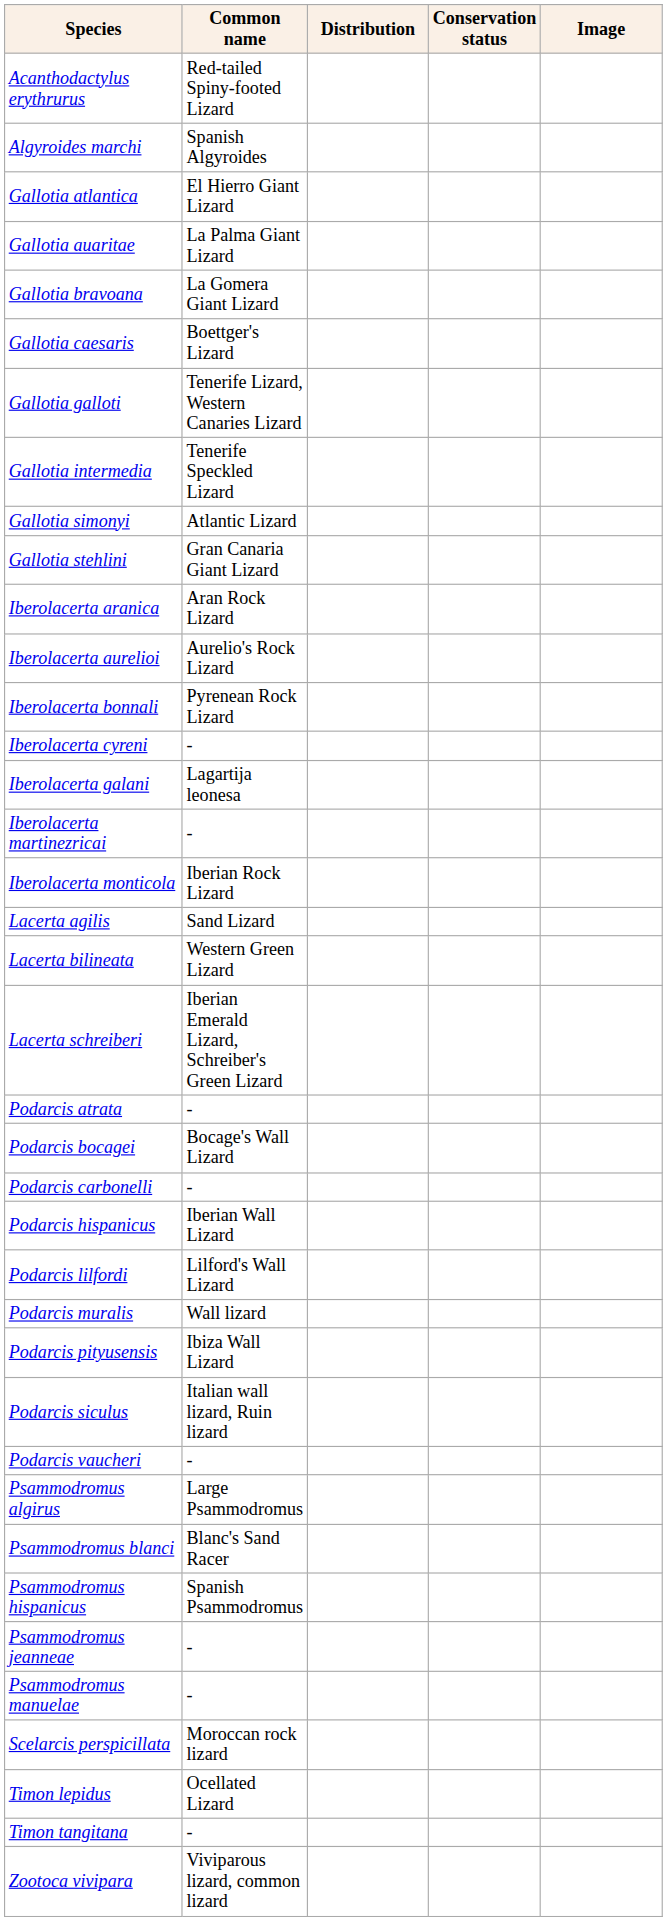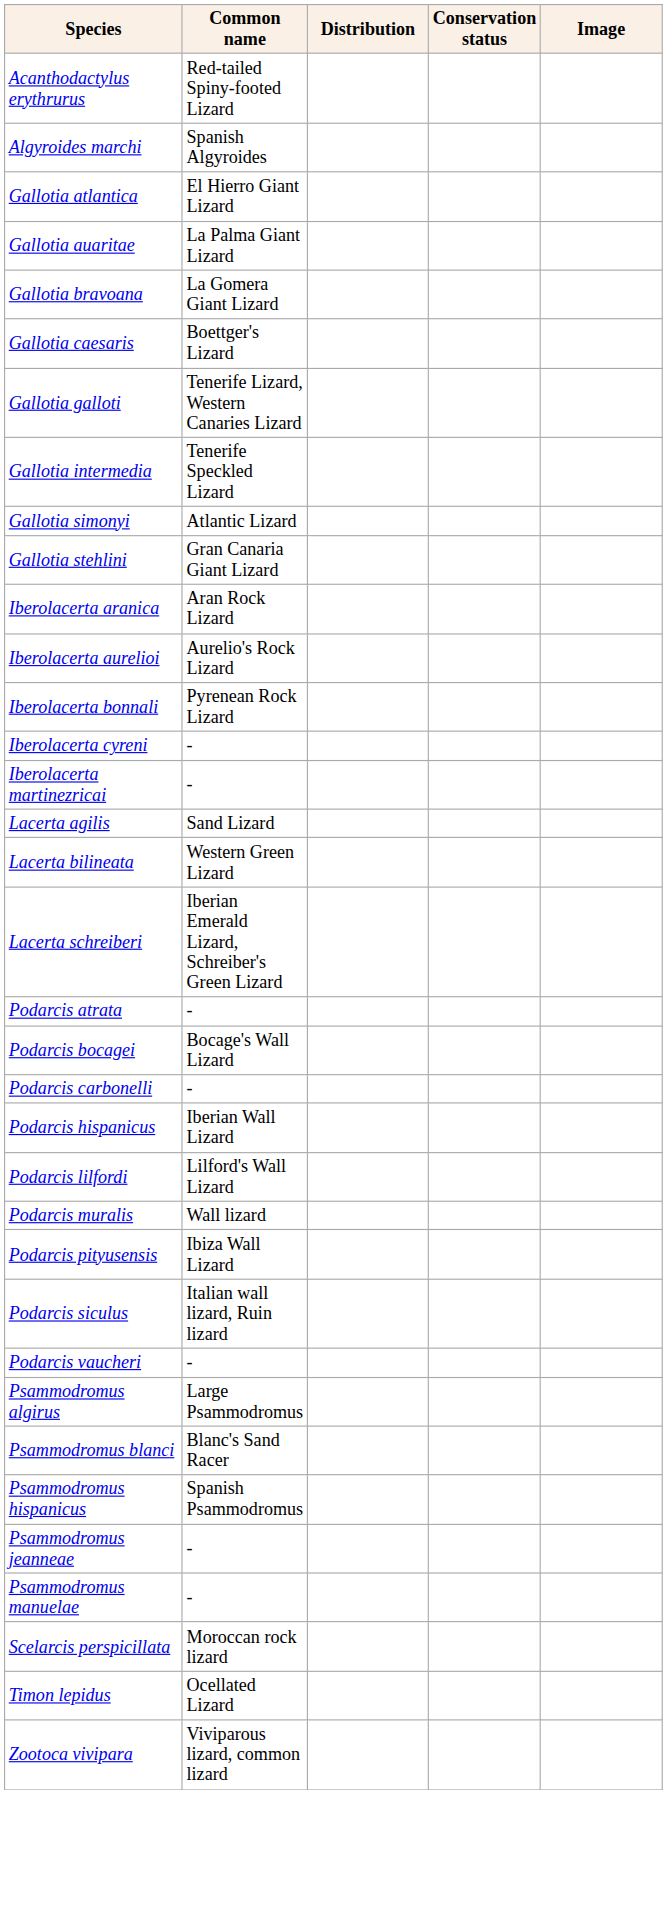- row: Iberolacerta galani | Lagartija leonesa
- row: Iberolacerta monticola | Iberian Rock Lizard
- row: Timon tangitana | -
